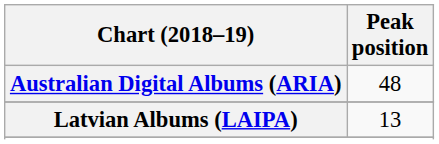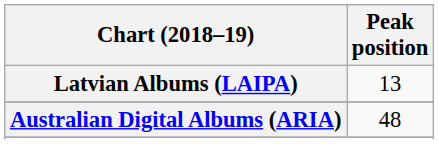rows swapped: Australian Digital Albums (ARIA) <-> Latvian Albums (LAIPA)
